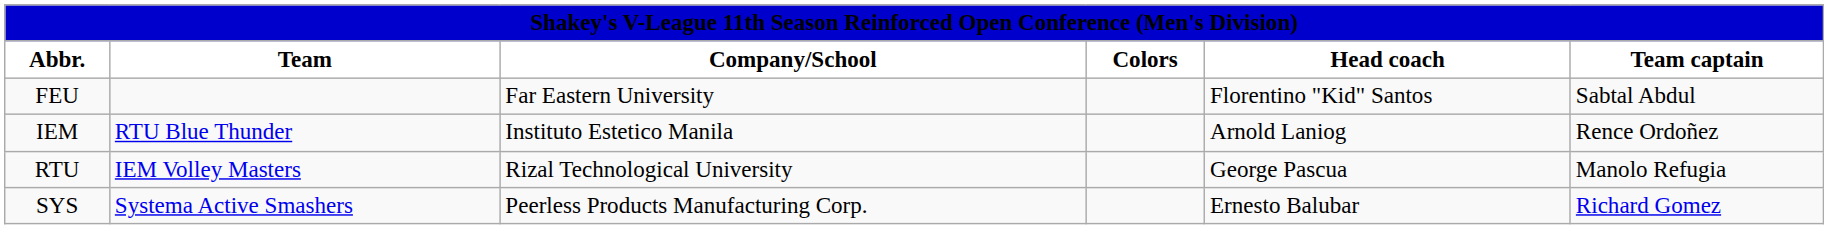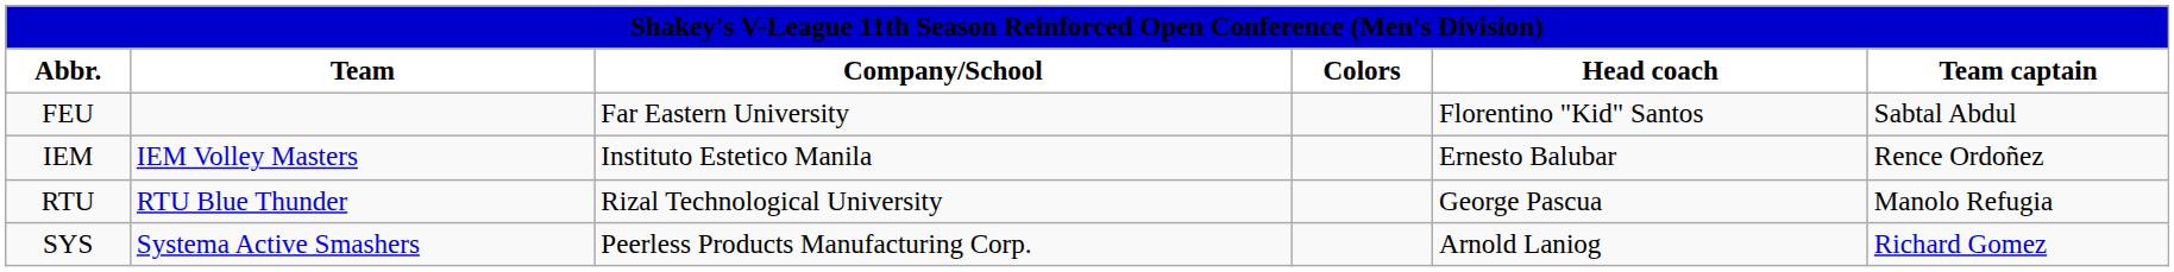IEM | Team: RTU Blue Thunder -> IEM Volley Masters
IEM | Head coach: Arnold Laniog -> Ernesto Balubar
RTU | Team: IEM Volley Masters -> RTU Blue Thunder
SYS | Head coach: Ernesto Balubar -> Arnold Laniog
